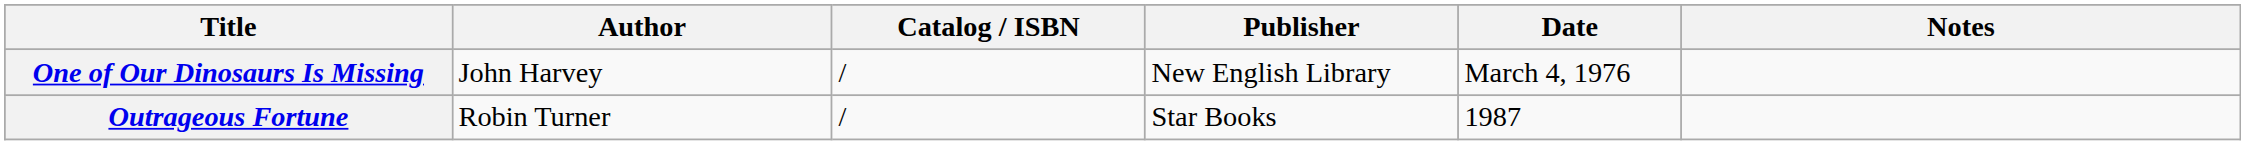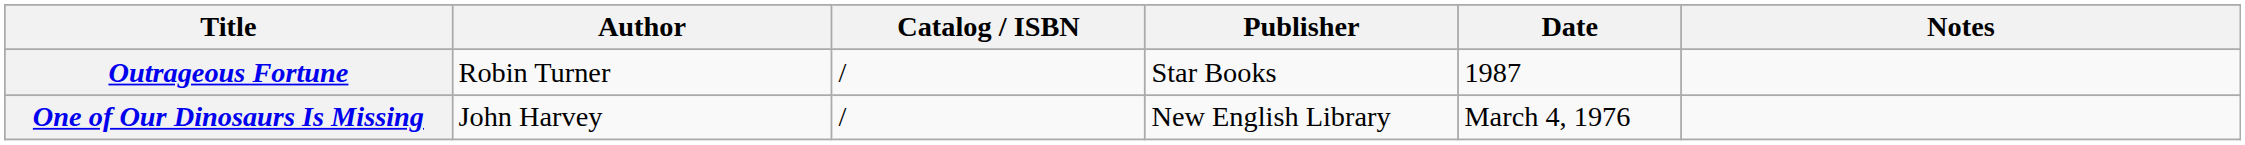rows swapped: One of Our Dinosaurs Is Missing <-> Outrageous Fortune
